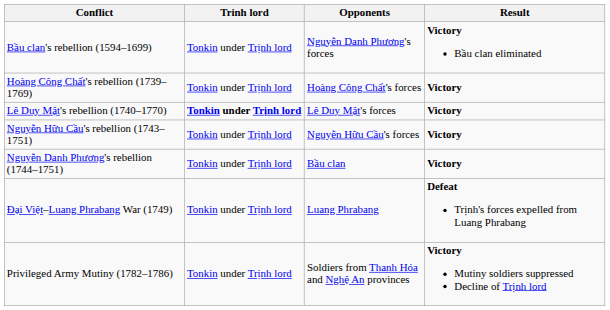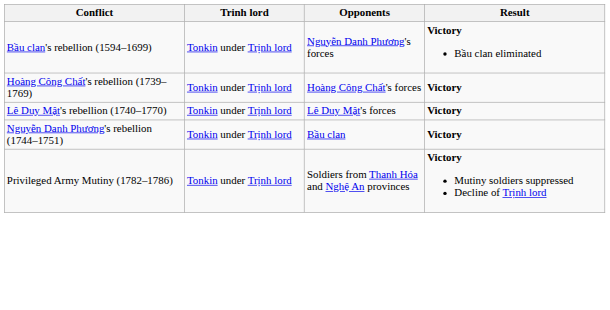Lê Duy Mật's rebellion (1740–1770) | Trinh lord: bold -> normal
- row: Nguyễn Hữu Cầu's rebellion (1743–1751) | Tonkin under Trịnh lord | Nguyễn Hữu Cầu's forces | Victory
- row: Đại Việt–Luang Phrabang War (1749) | Tonkin under Trịnh lord | Luang Phrabang | Defeat Trịnh's forces expelled from Luang Phrabang
